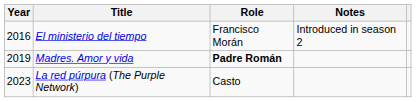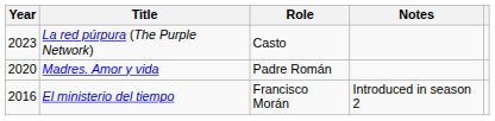rows swapped: El ministerio del tiempo <-> La red púrpura (The Purple Network)
Madres. Amor y vida | Year: 2019 -> 2020
Madres. Amor y vida | Role: bold -> normal
